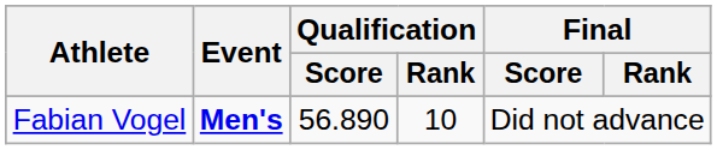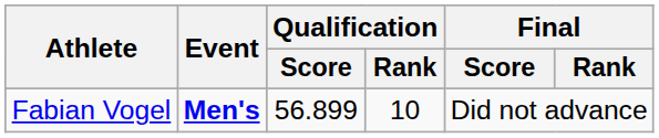Fabian Vogel | Qualification / Score: 56.890 -> 56.899
